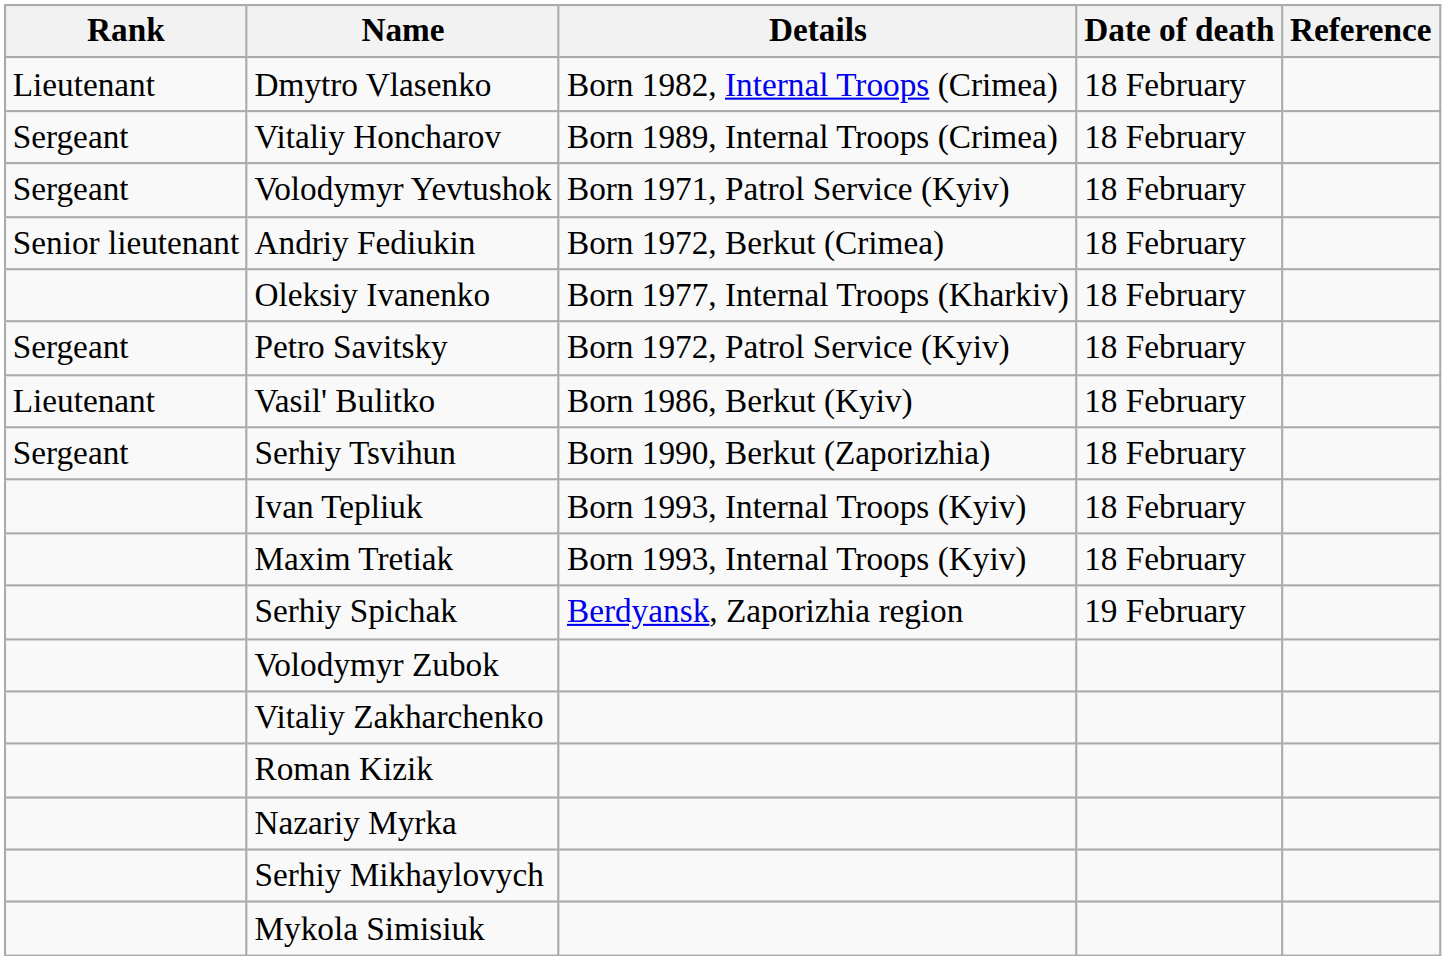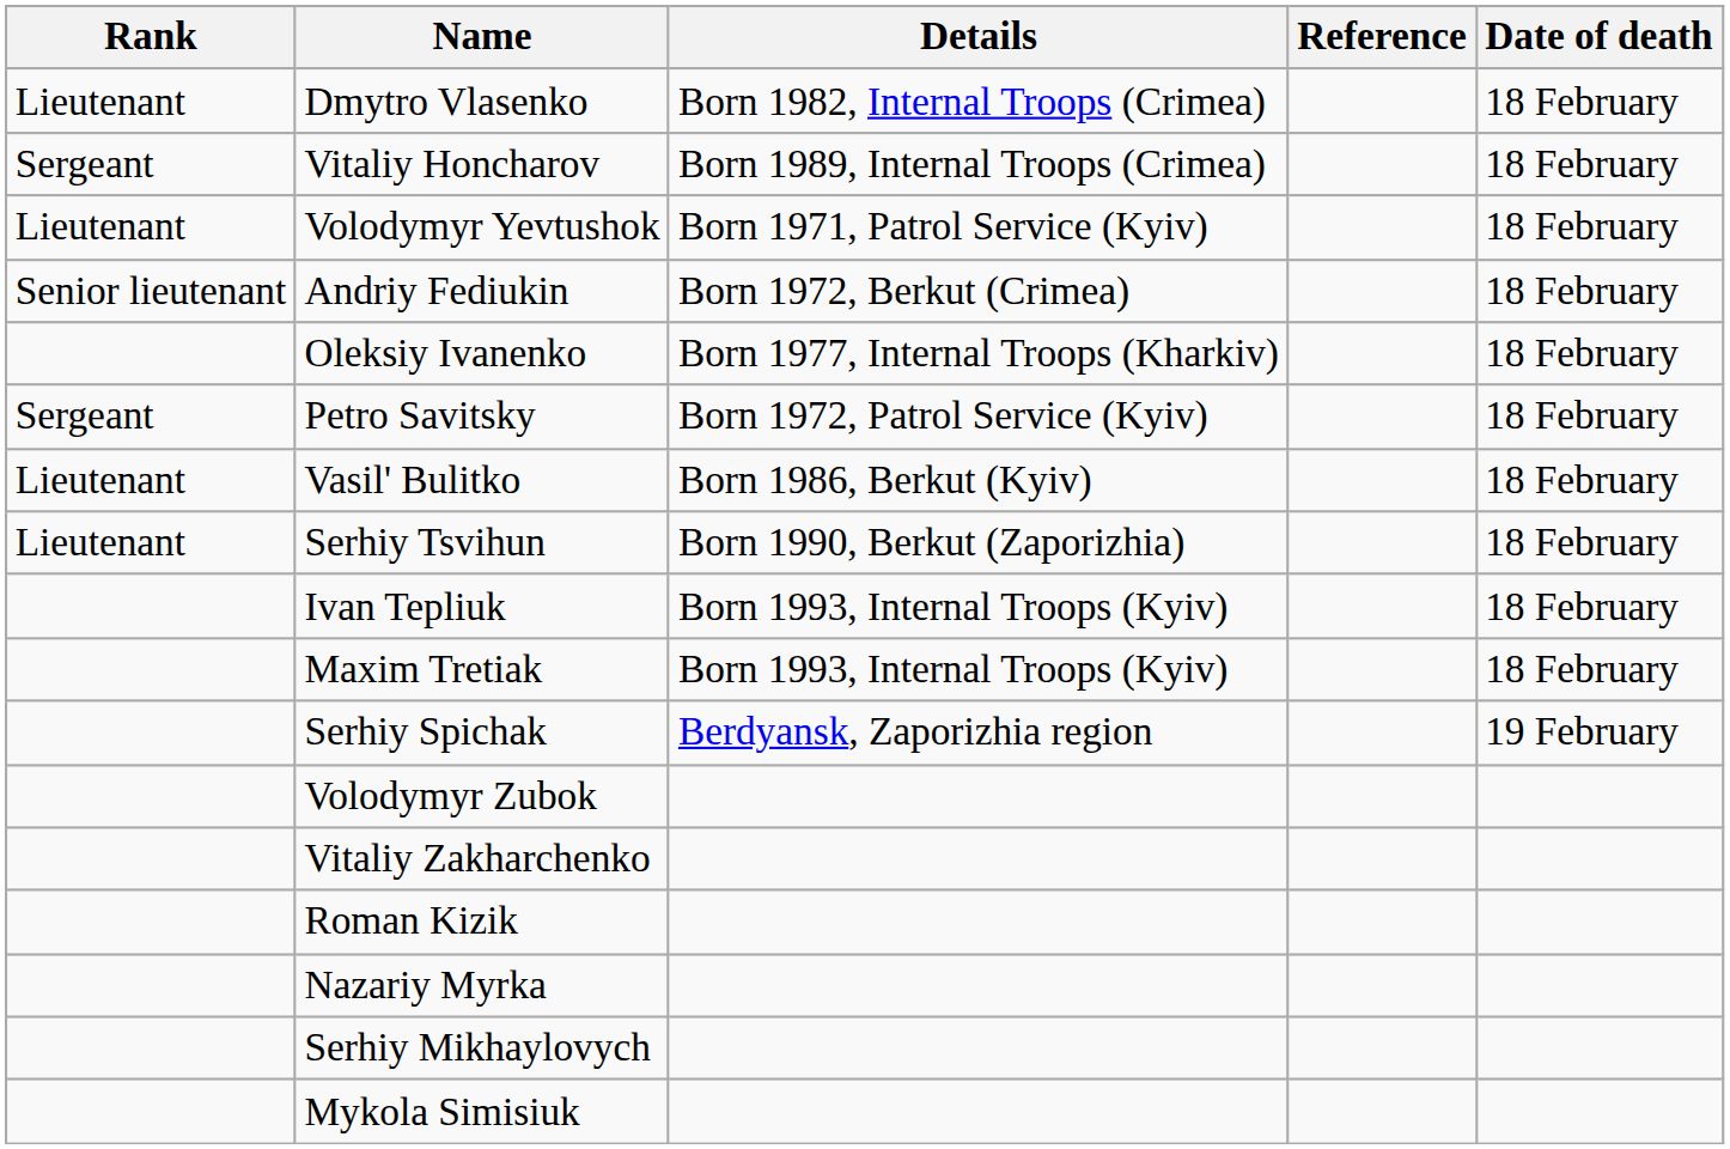columns swapped: Date of death <-> Reference
Volodymyr Yevtushok | Rank: Sergeant -> Lieutenant
Serhiy Tsvihun | Rank: Sergeant -> Lieutenant
